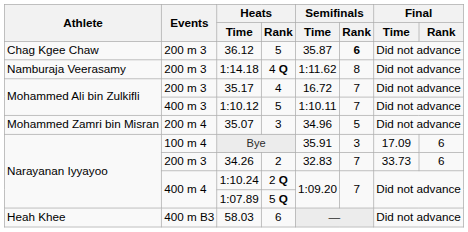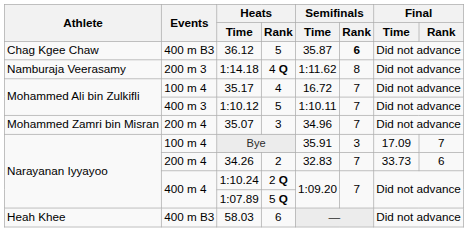36.12 | Events: 200 m 3 -> 400 m B3
35.17 | Events: 200 m 3 -> 100 m 4
35.07 | Semifinals / Rank: 5 -> 7
Bye | Final / Rank: 6 -> 7
34.26 | Events: 200 m 3 -> 200 m 4
